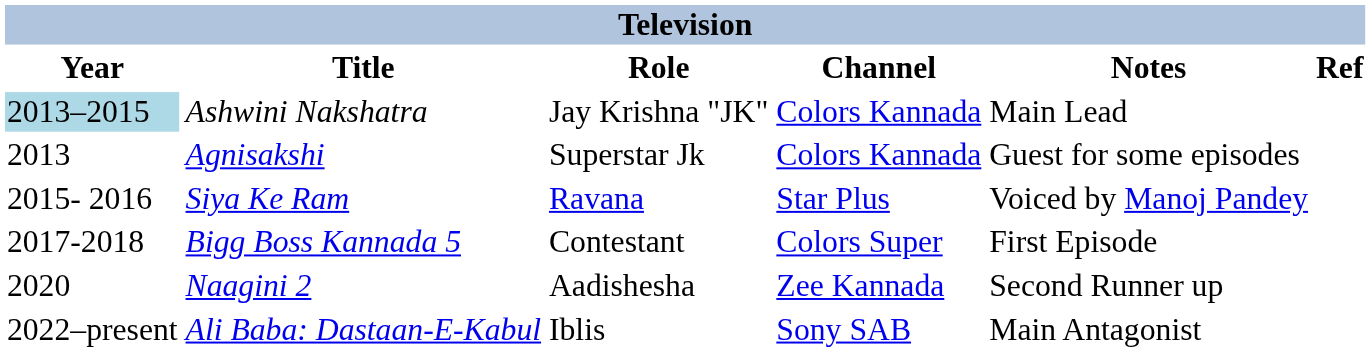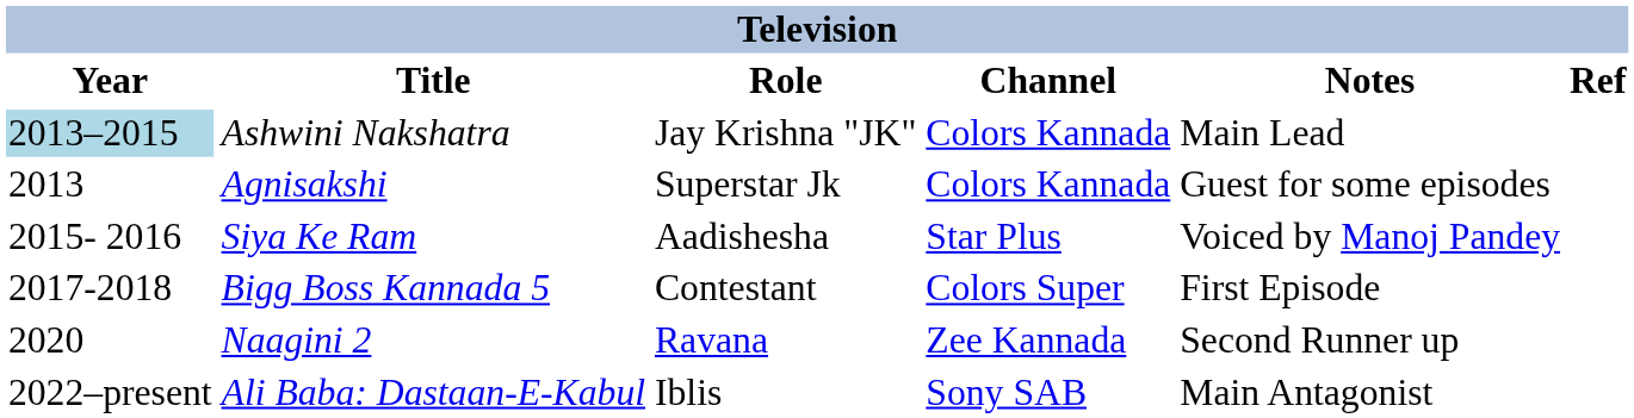Siya Ke Ram | Role: Ravana -> Aadishesha
Naagini 2 | Role: Aadishesha -> Ravana
